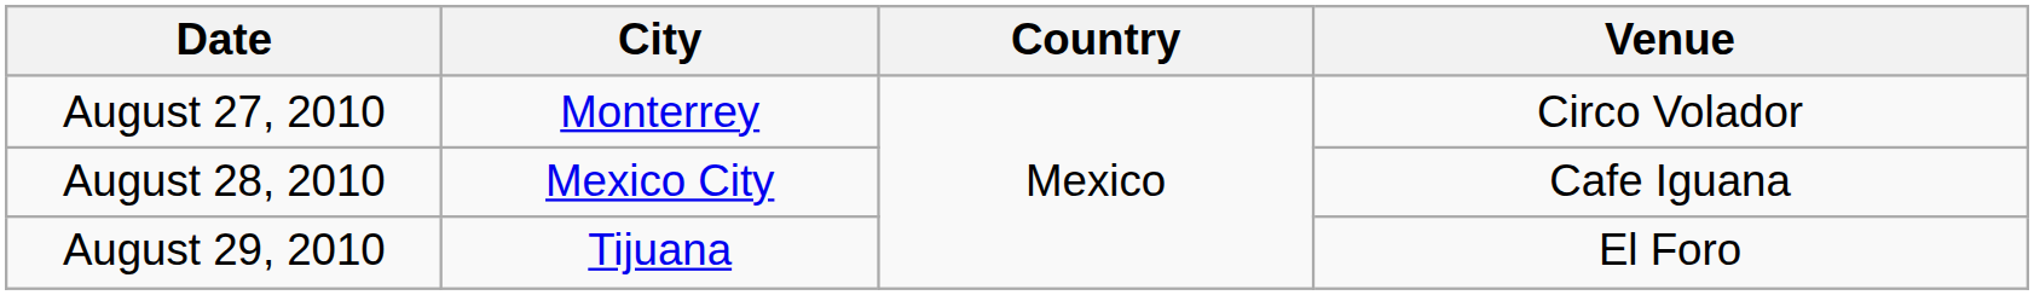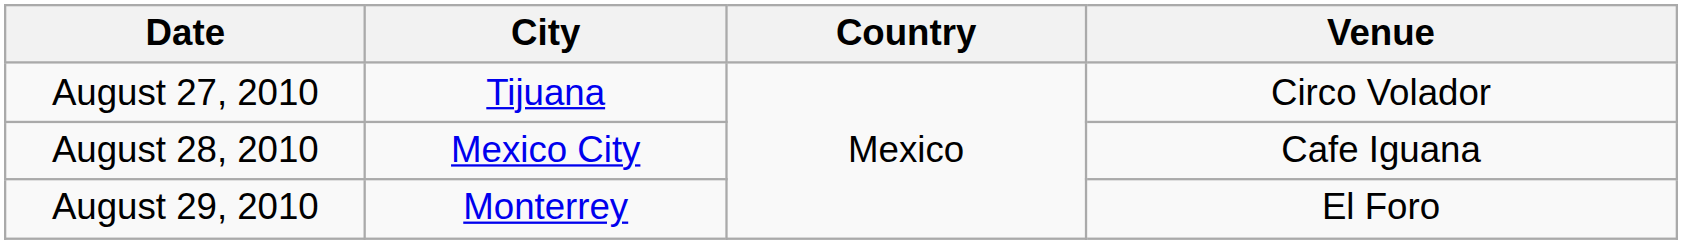August 27, 2010 | City: Monterrey -> Tijuana
August 29, 2010 | City: Tijuana -> Monterrey
